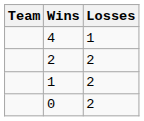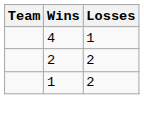- row: 0 | 2
